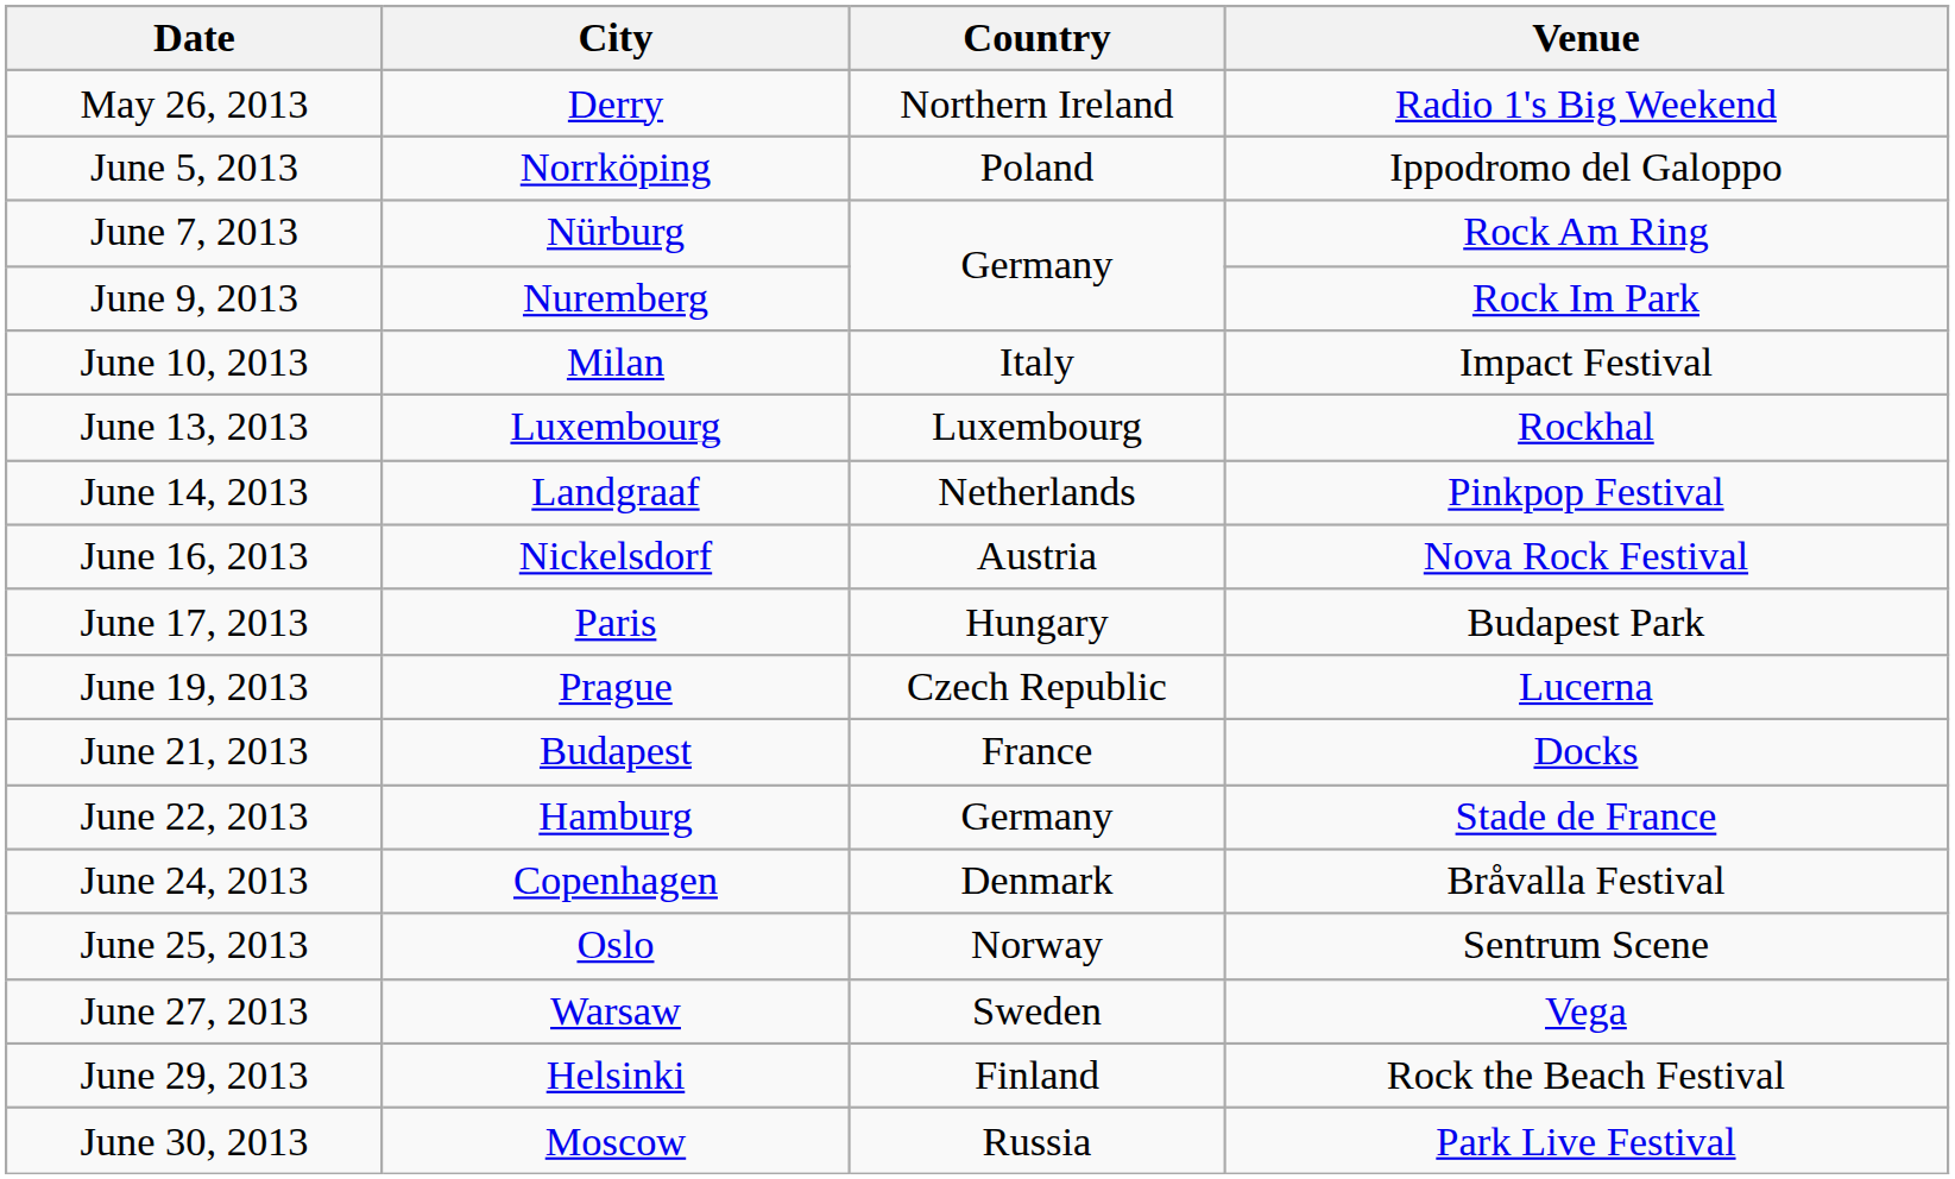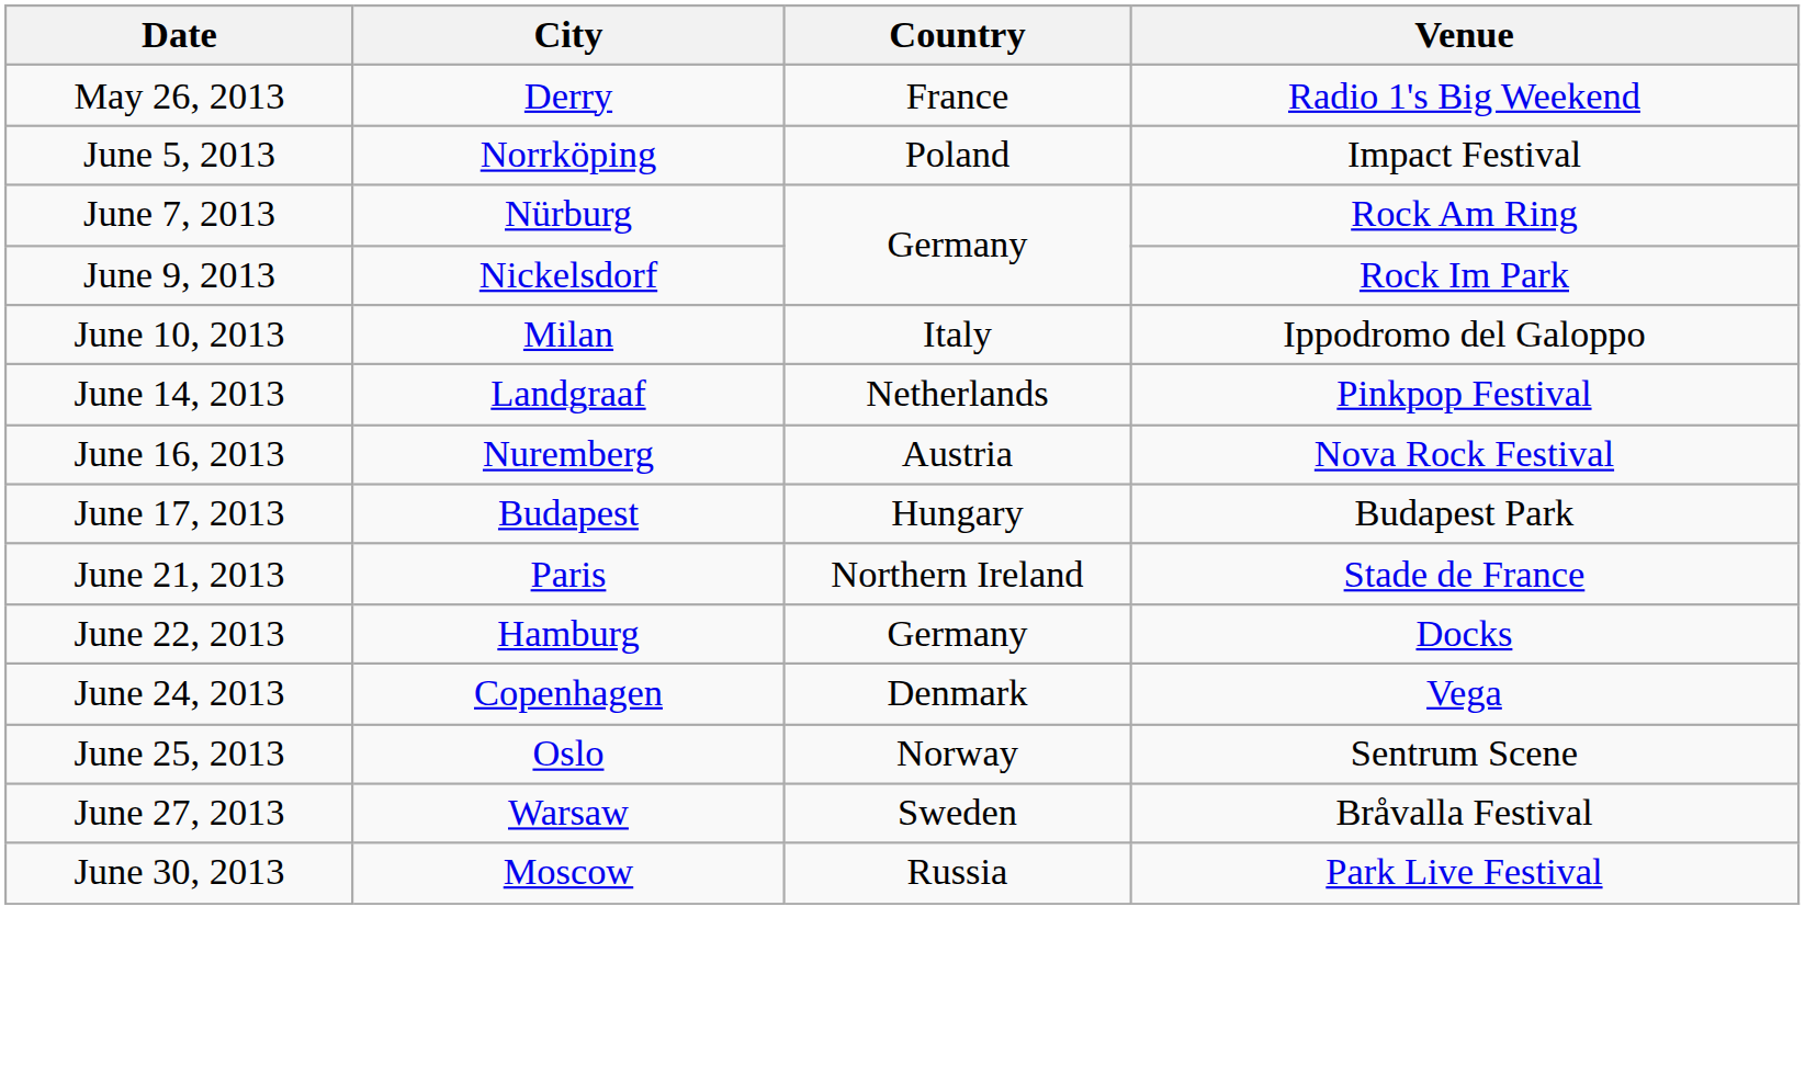May 26, 2013 | Country: Northern Ireland -> France
June 5, 2013 | Venue: Ippodromo del Galoppo -> Impact Festival
June 9, 2013 | City: Nuremberg -> Nickelsdorf
June 10, 2013 | Venue: Impact Festival -> Ippodromo del Galoppo
- row: June 13, 2013 | Luxembourg | Luxembourg | Rockhal
June 16, 2013 | City: Nickelsdorf -> Nuremberg
June 17, 2013 | City: Paris -> Budapest
- row: June 19, 2013 | Prague | Czech Republic | Lucerna
June 21, 2013 | City: Budapest -> Paris
June 21, 2013 | Country: France -> Northern Ireland
June 21, 2013 | Venue: Docks -> Stade de France
June 22, 2013 | Venue: Stade de France -> Docks
June 24, 2013 | Venue: Bråvalla Festival -> Vega
June 27, 2013 | Venue: Vega -> Bråvalla Festival
- row: June 29, 2013 | Helsinki | Finland | Rock the Beach Festival
